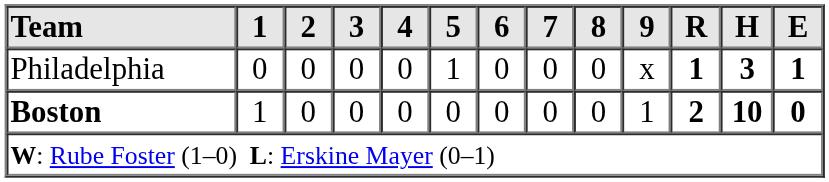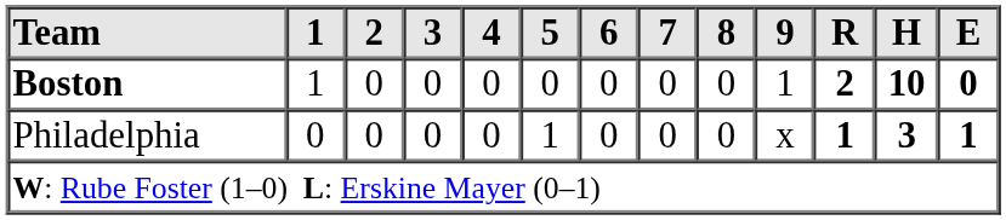rows swapped: Boston <-> Philadelphia
